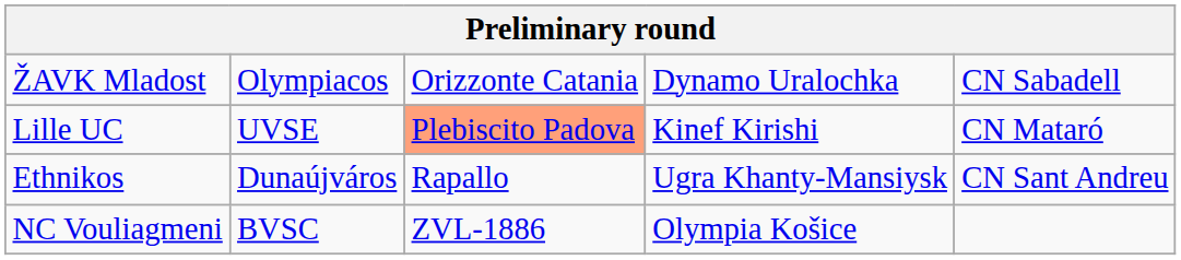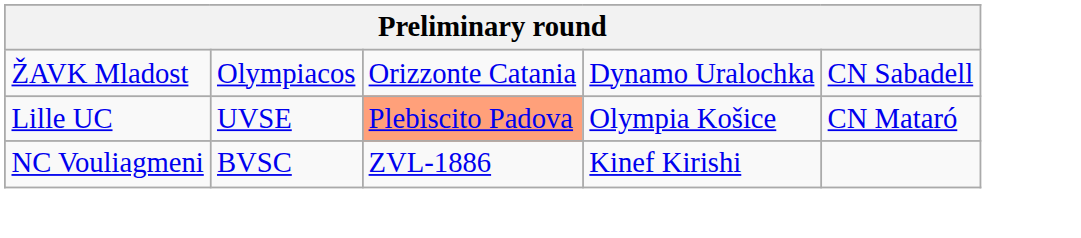Lille UC | column 4: Kinef Kirishi -> Olympia Košice
- row: Ethnikos | Dunaújváros | Rapallo | Ugra Khanty-Mansiysk | CN Sant Andreu
NC Vouliagmeni | column 4: Olympia Košice -> Kinef Kirishi
